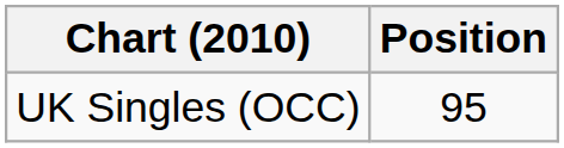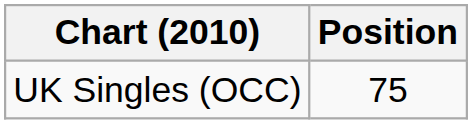UK Singles (OCC) | Position: 95 -> 75
